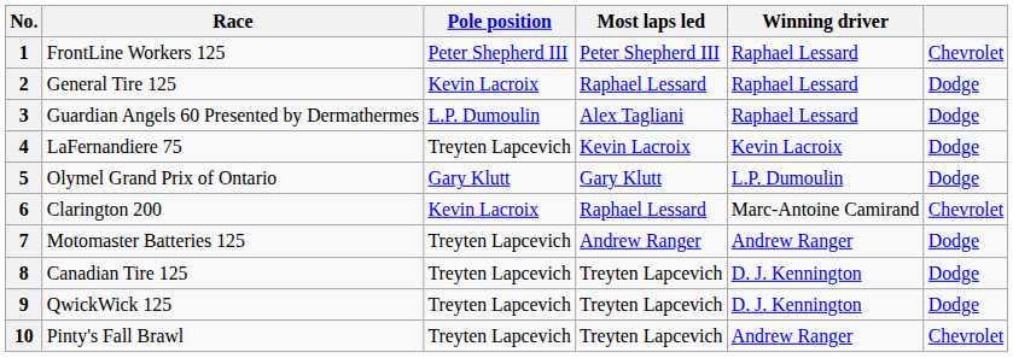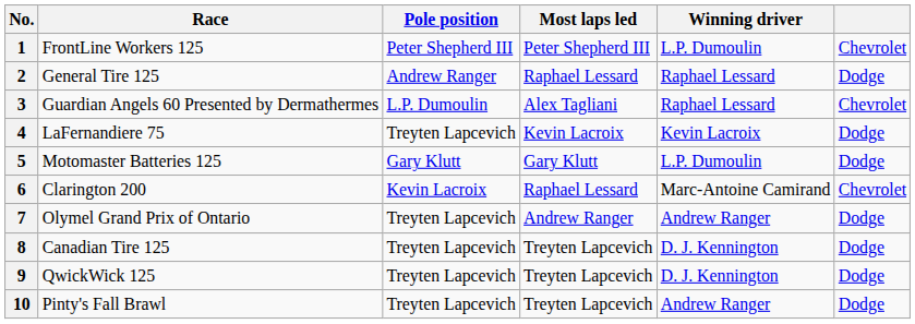1 | Winning driver: Raphael Lessard -> L.P. Dumoulin
2 | Pole position: Kevin Lacroix -> Andrew Ranger
3 | column 6: Dodge -> Chevrolet
5 | Race: Olymel Grand Prix of Ontario -> Motomaster Batteries 125
7 | Race: Motomaster Batteries 125 -> Olymel Grand Prix of Ontario
10 | column 6: Chevrolet -> Dodge
